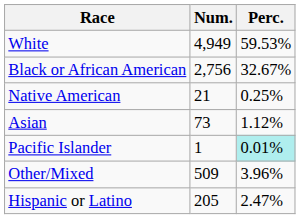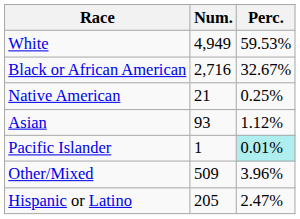Black or African American | Num.: 2,756 -> 2,716
Asian | Num.: 73 -> 93
